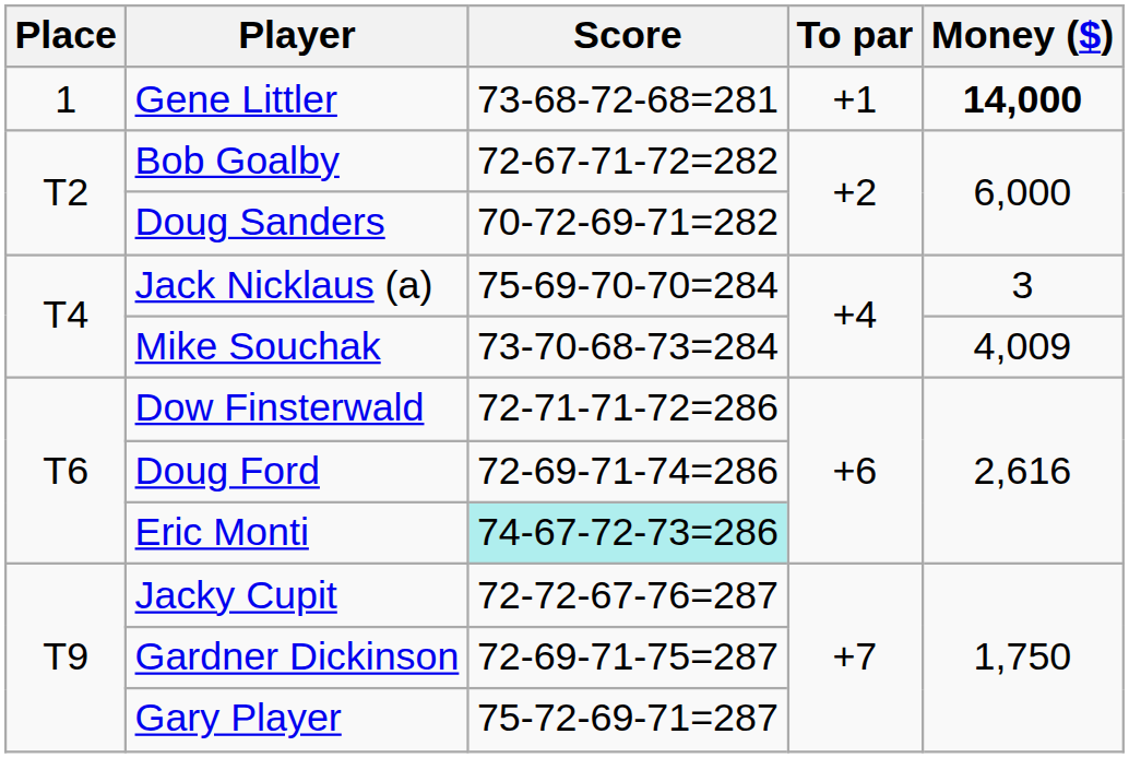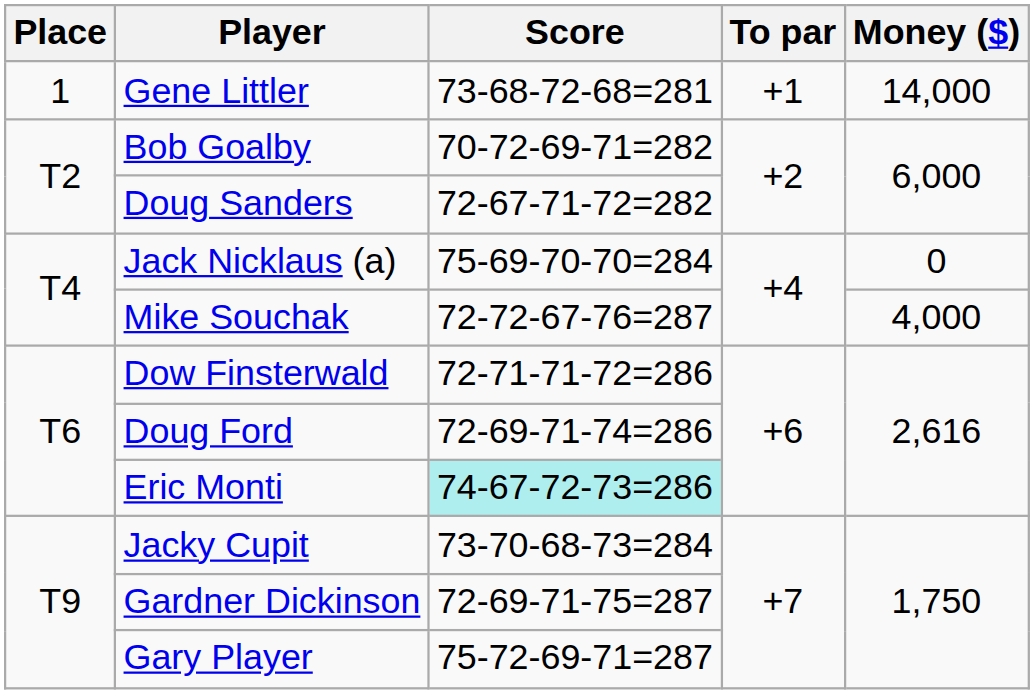Gene Littler | Money ($): bold -> normal
Bob Goalby | Score: 72-67-71-72=282 -> 70-72-69-71=282
Doug Sanders | Score: 70-72-69-71=282 -> 72-67-71-72=282
Jack Nicklaus (a) | Money ($): 3 -> 0
Mike Souchak | Score: 73-70-68-73=284 -> 72-72-67-76=287
Mike Souchak | Money ($): 4,009 -> 4,000
Jacky Cupit | Score: 72-72-67-76=287 -> 73-70-68-73=284
